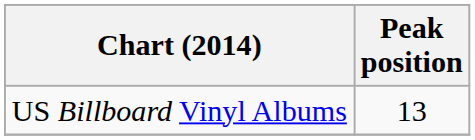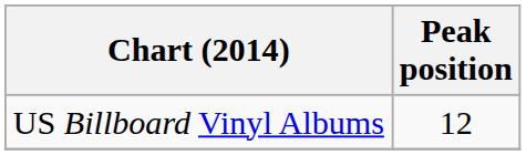US Billboard Vinyl Albums | Peak position: 13 -> 12
